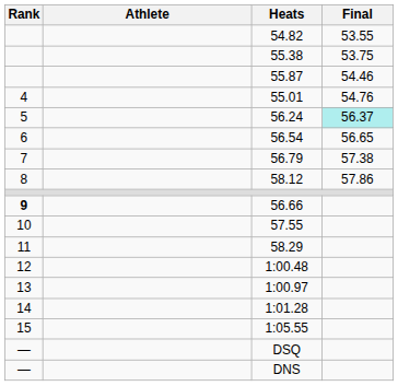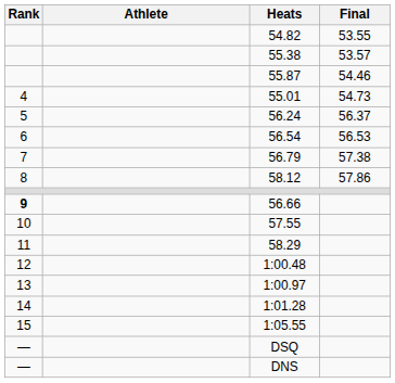55.38 | Final: 53.75 -> 53.57
55.01 | Final: 54.76 -> 54.73
56.24 | Final: paleturquoise background -> no background
56.54 | Final: 56.65 -> 56.53
